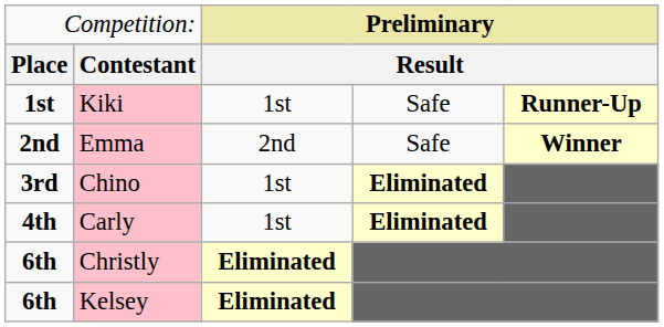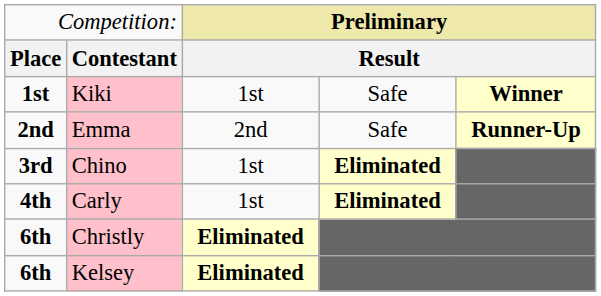Kiki | column 5: Runner-Up -> Winner
Emma | column 5: Winner -> Runner-Up
